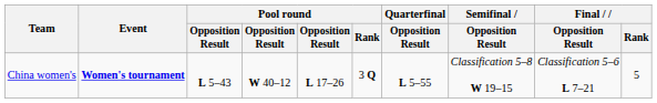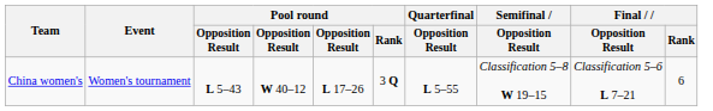China women's | Event: bold -> normal
China women's | Final / Rank: 5 -> 6
